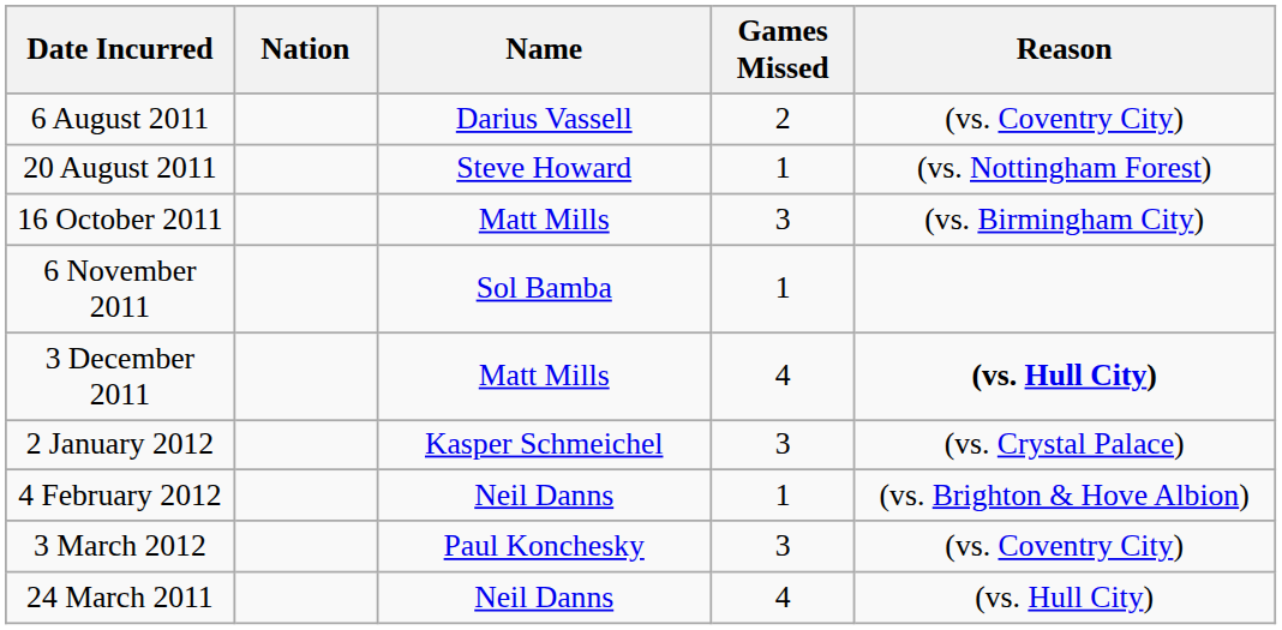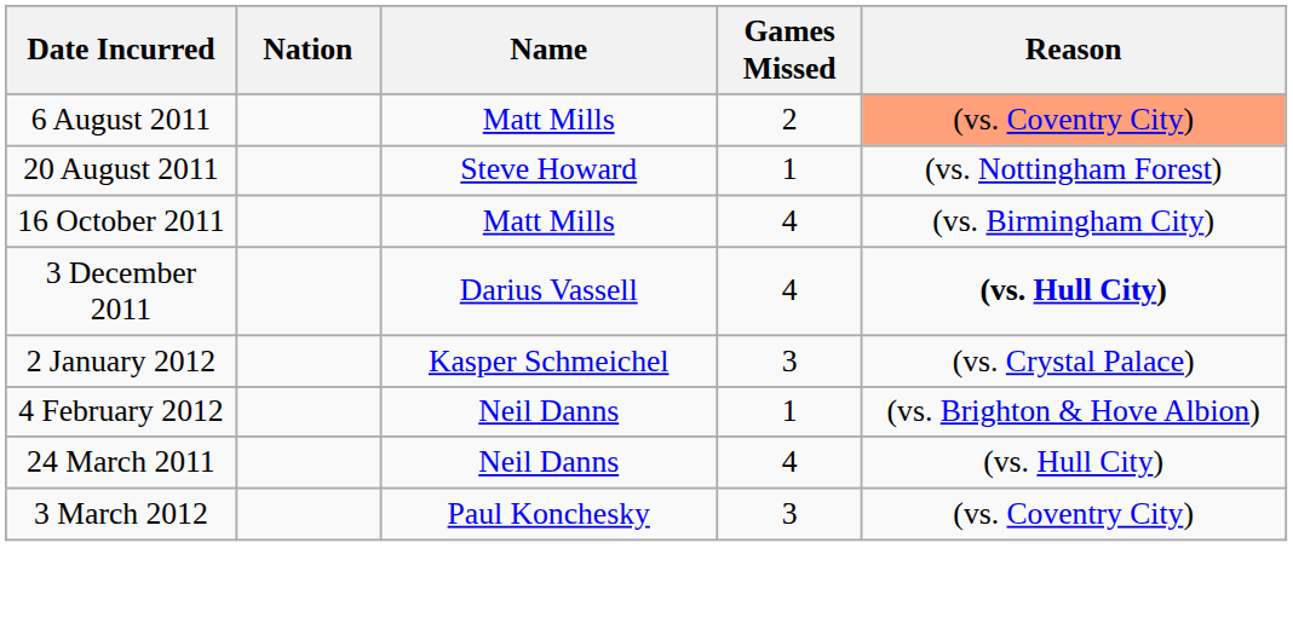6 August 2011 | Name: Darius Vassell -> Matt Mills
6 August 2011 | Reason: no background -> lightsalmon background
16 October 2011 | Games Missed: 3 -> 4
- row: 6 November 2011 | Sol Bamba | 1
3 December 2011 | Name: Matt Mills -> Darius Vassell
rows swapped: 3 March 2012 <-> 24 March 2011
